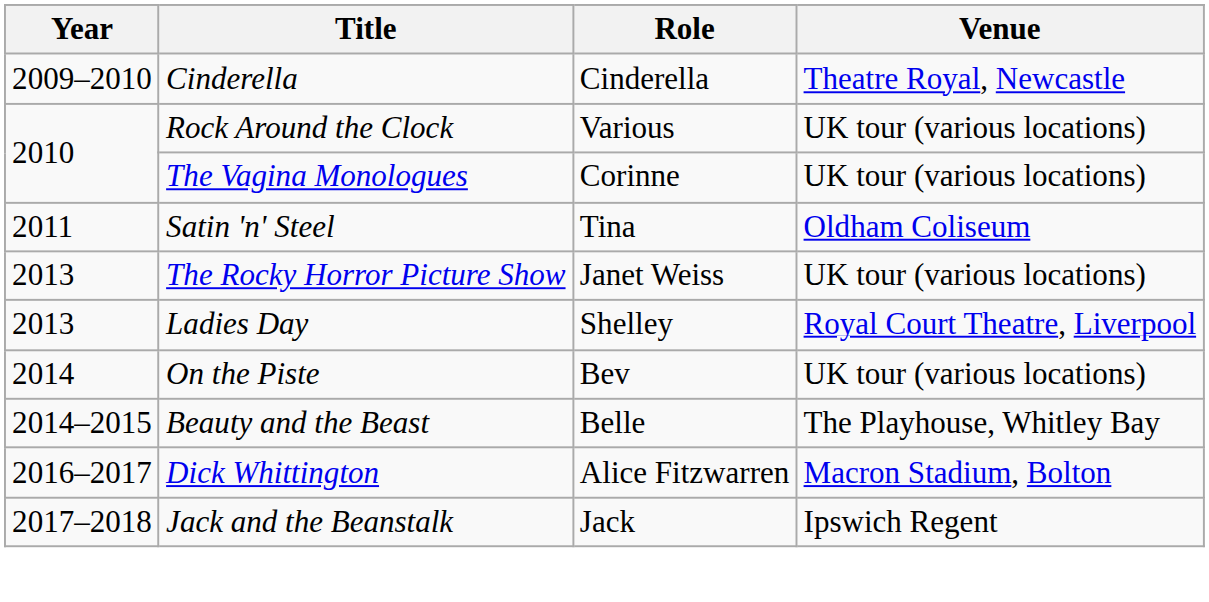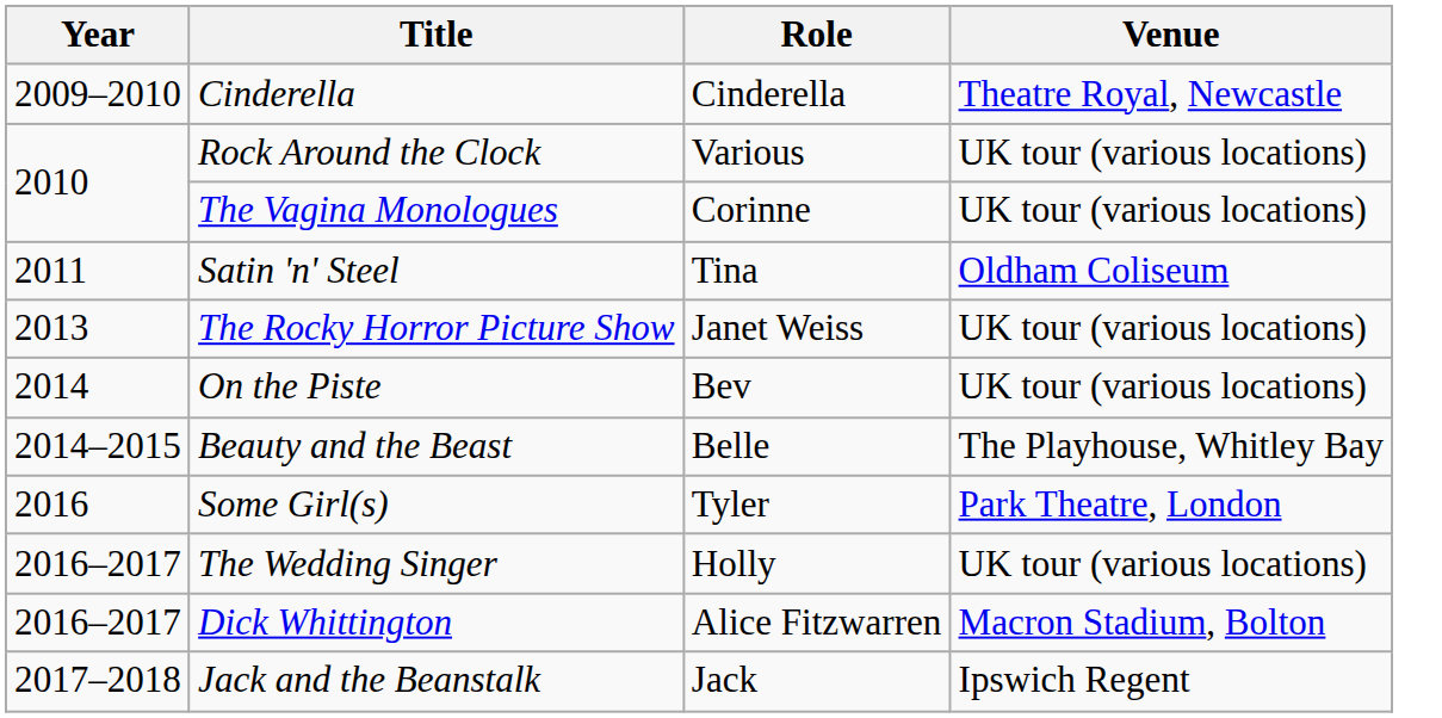- row: 2013 | Ladies Day | Shelley | Royal Court Theatre, Liverpool
+ row: 2016 | Some Girl(s) | Tyler | Park Theatre, London
+ row: 2016–2017 | The Wedding Singer | Holly | UK tour (various locations)
